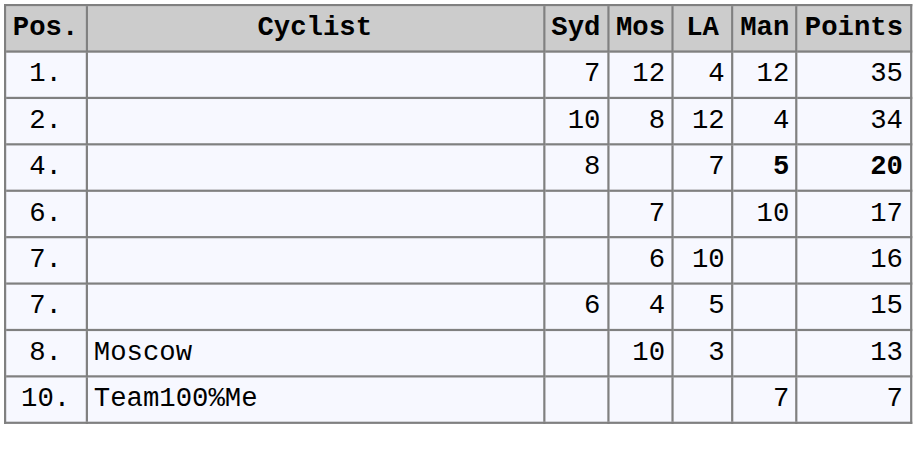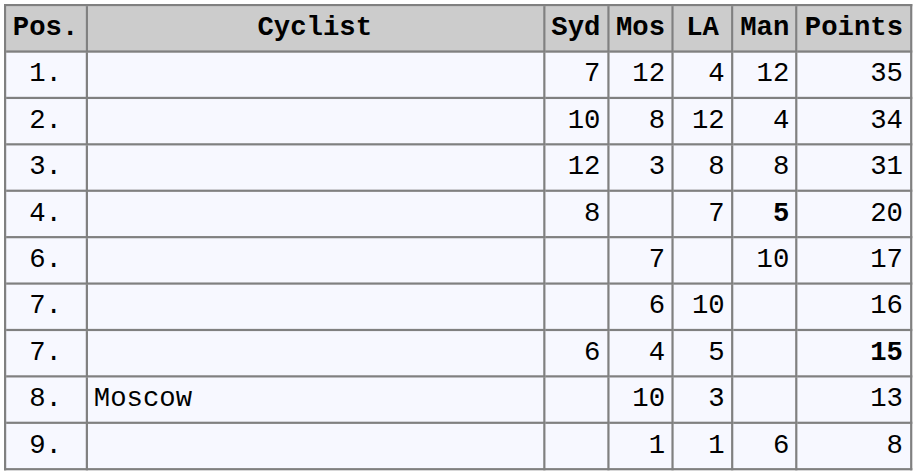+ row: 3. | 12 | 3 | 8 | 8 | 31
4. | Points: bold -> normal
7. / 4 | Points: normal -> bold
+ row: 9. | 1 | 1 | 6 | 8
- row: 10. | Team100%Me | 7 | 7
